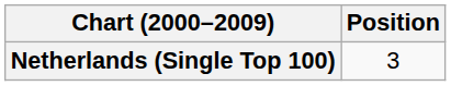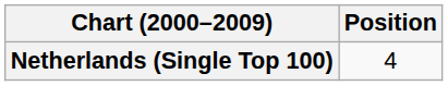Netherlands (Single Top 100) | Position: 3 -> 4
